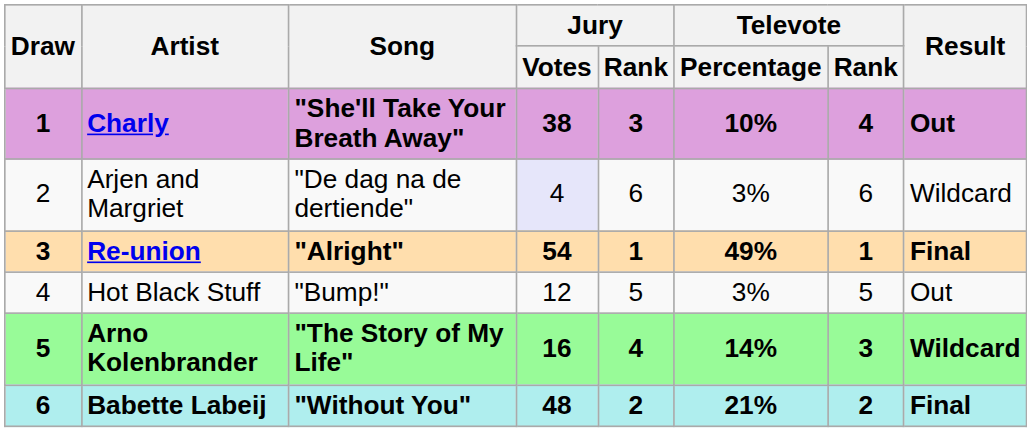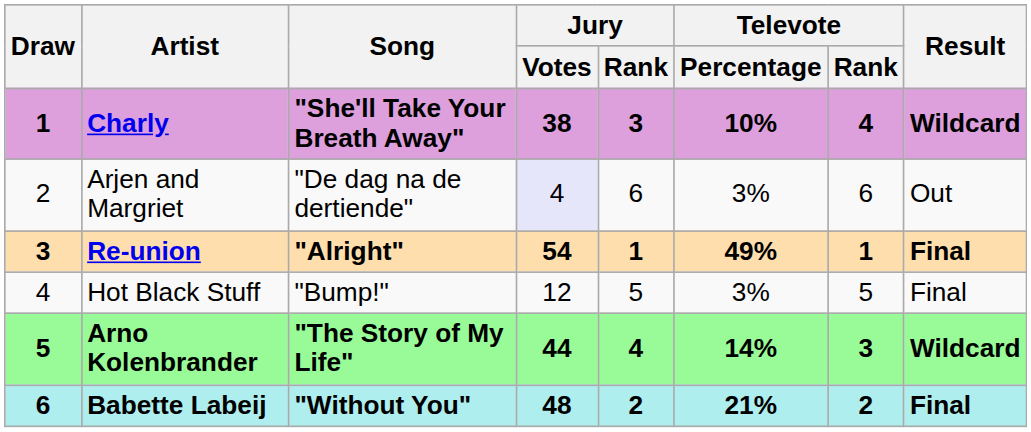Charly | Result: Out -> Wildcard
Arjen and Margriet | Result: Wildcard -> Out
Hot Black Stuff | Result: Out -> Final
Arno Kolenbrander | Jury / Votes: 16 -> 44
